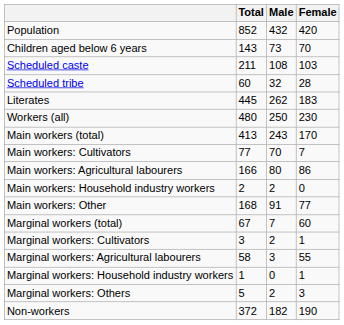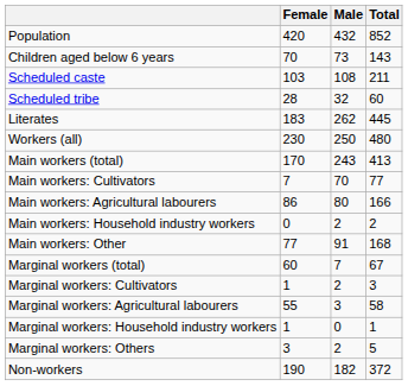columns swapped: Total <-> Female
